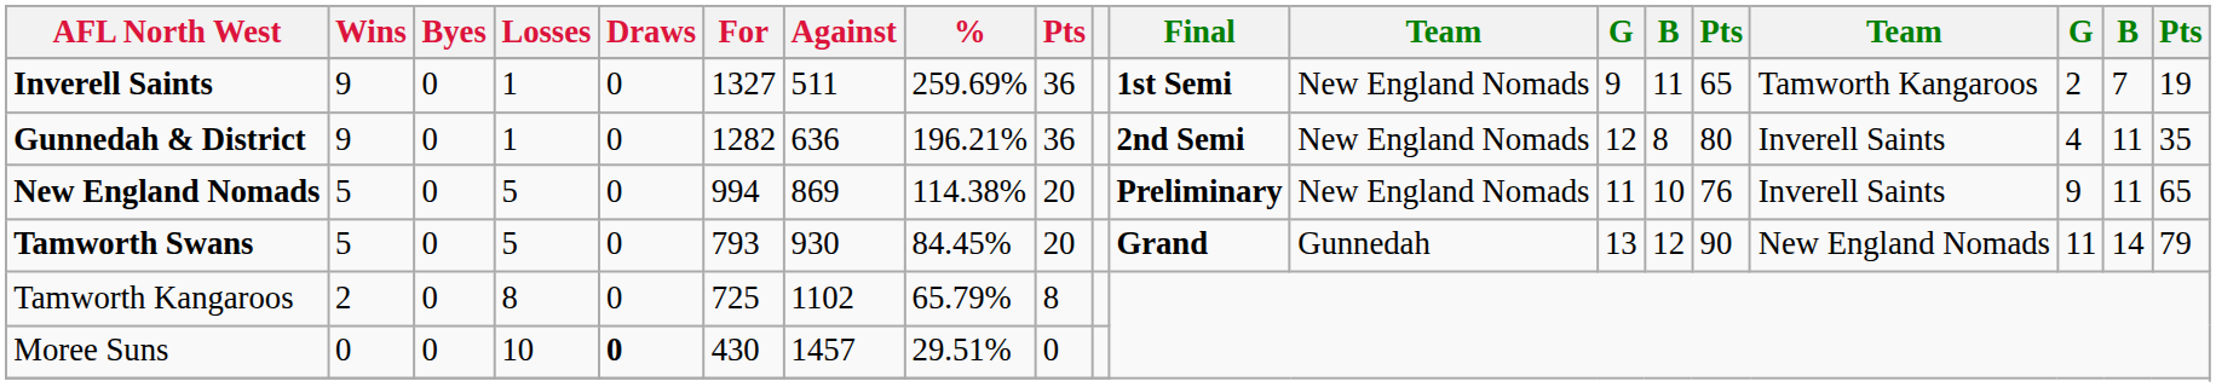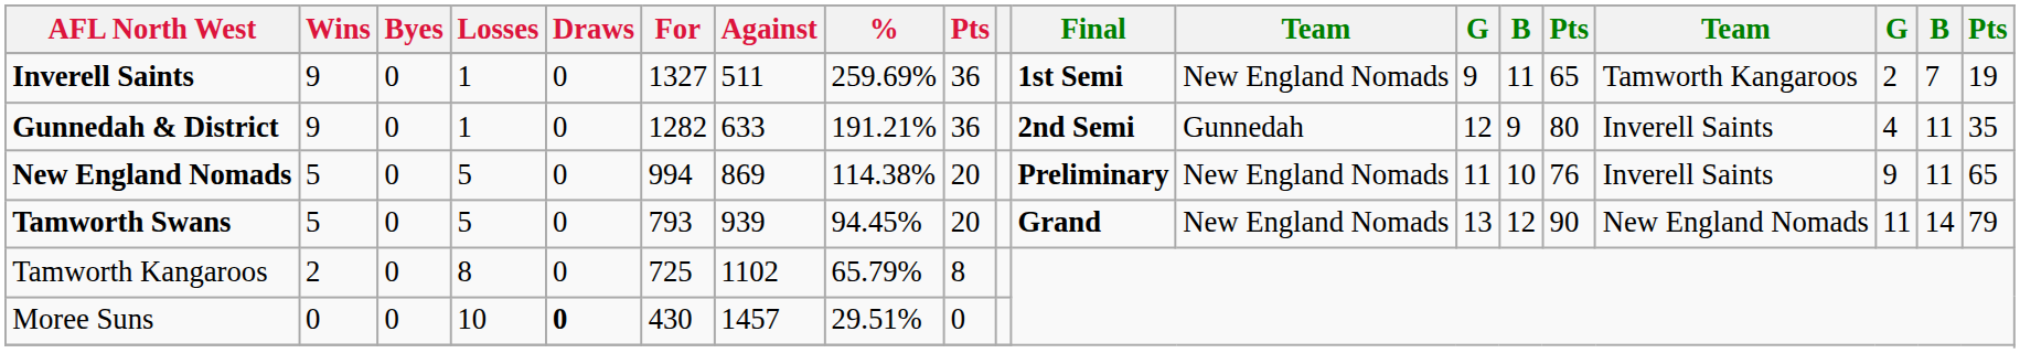Gunnedah & District | Against: 636 -> 633
Gunnedah & District | %: 196.21% -> 191.21%
Gunnedah & District | column 12: New England Nomads -> Gunnedah
Gunnedah & District | column 14: 8 -> 9
Tamworth Swans | Against: 930 -> 939
Tamworth Swans | %: 84.45% -> 94.45%
Tamworth Swans | column 12: Gunnedah -> New England Nomads
